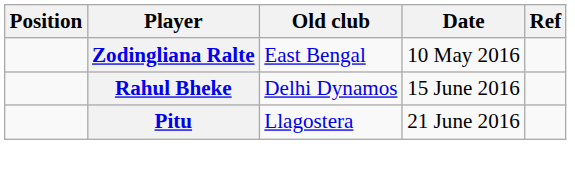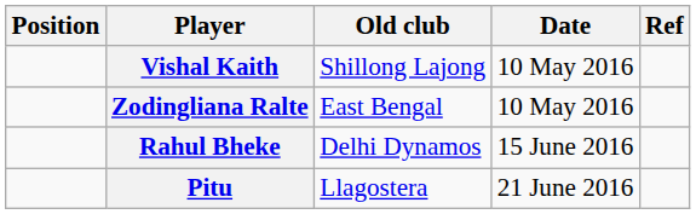+ row: Vishal Kaith | Shillong Lajong | 10 May 2016
